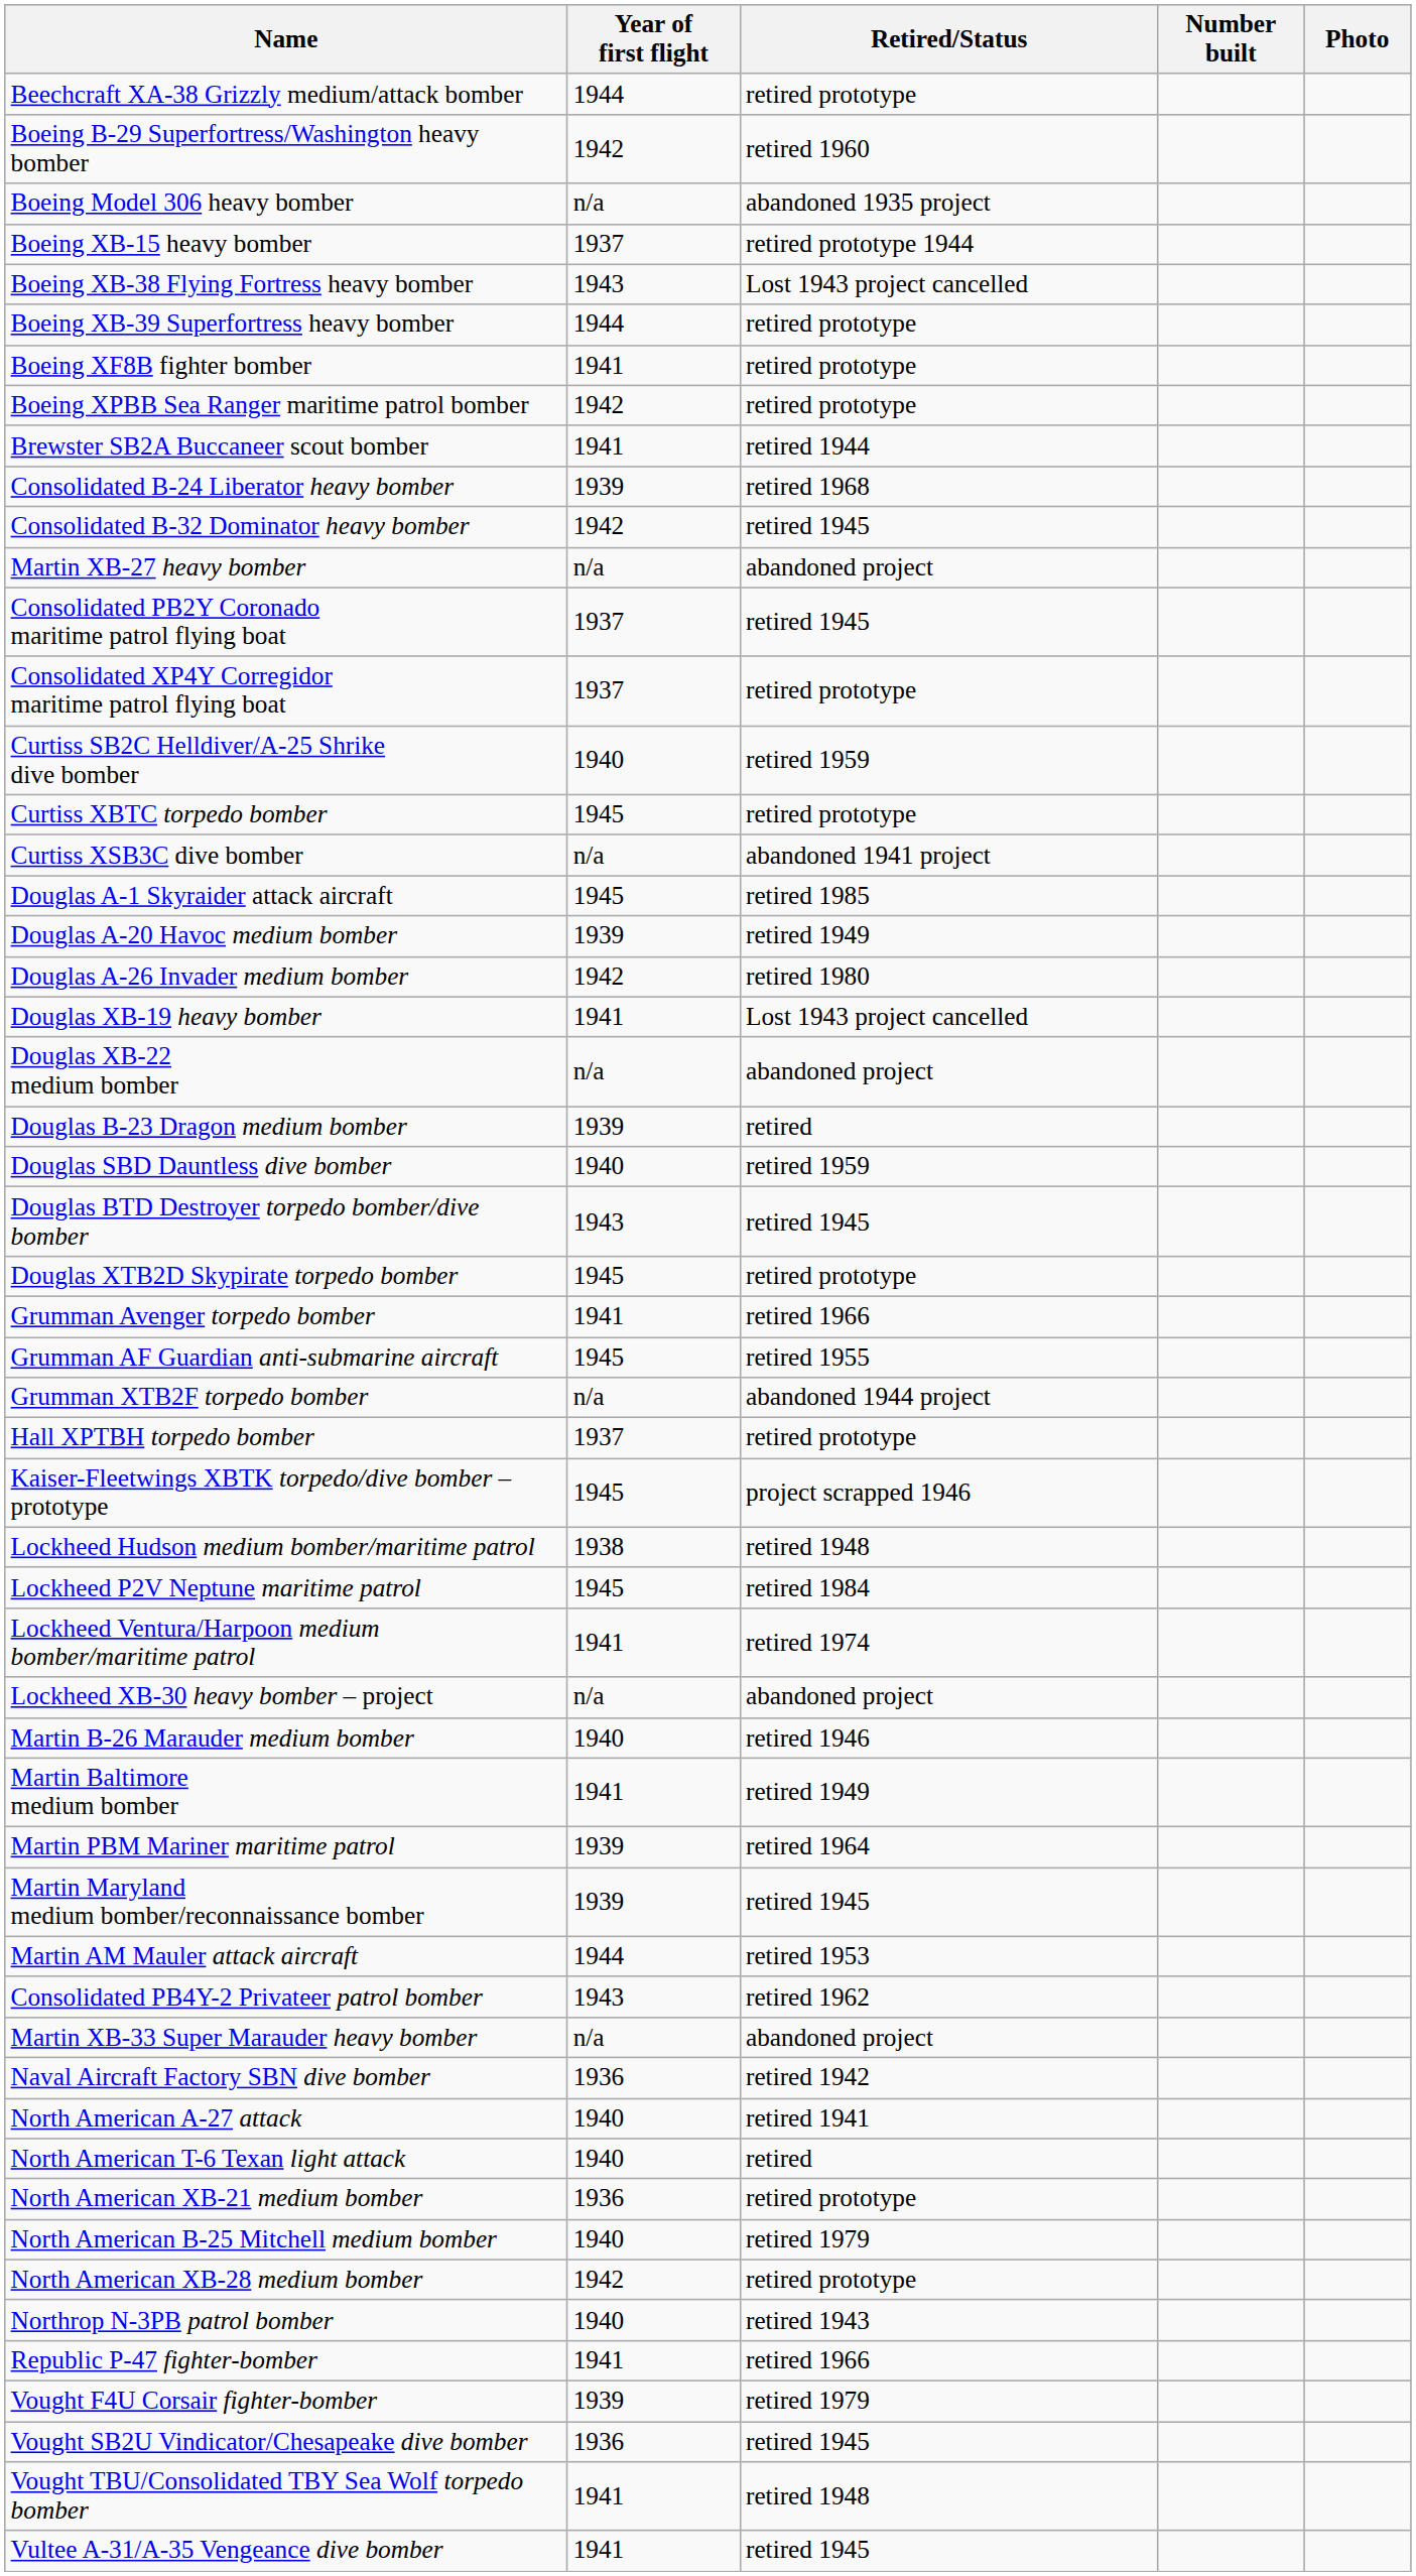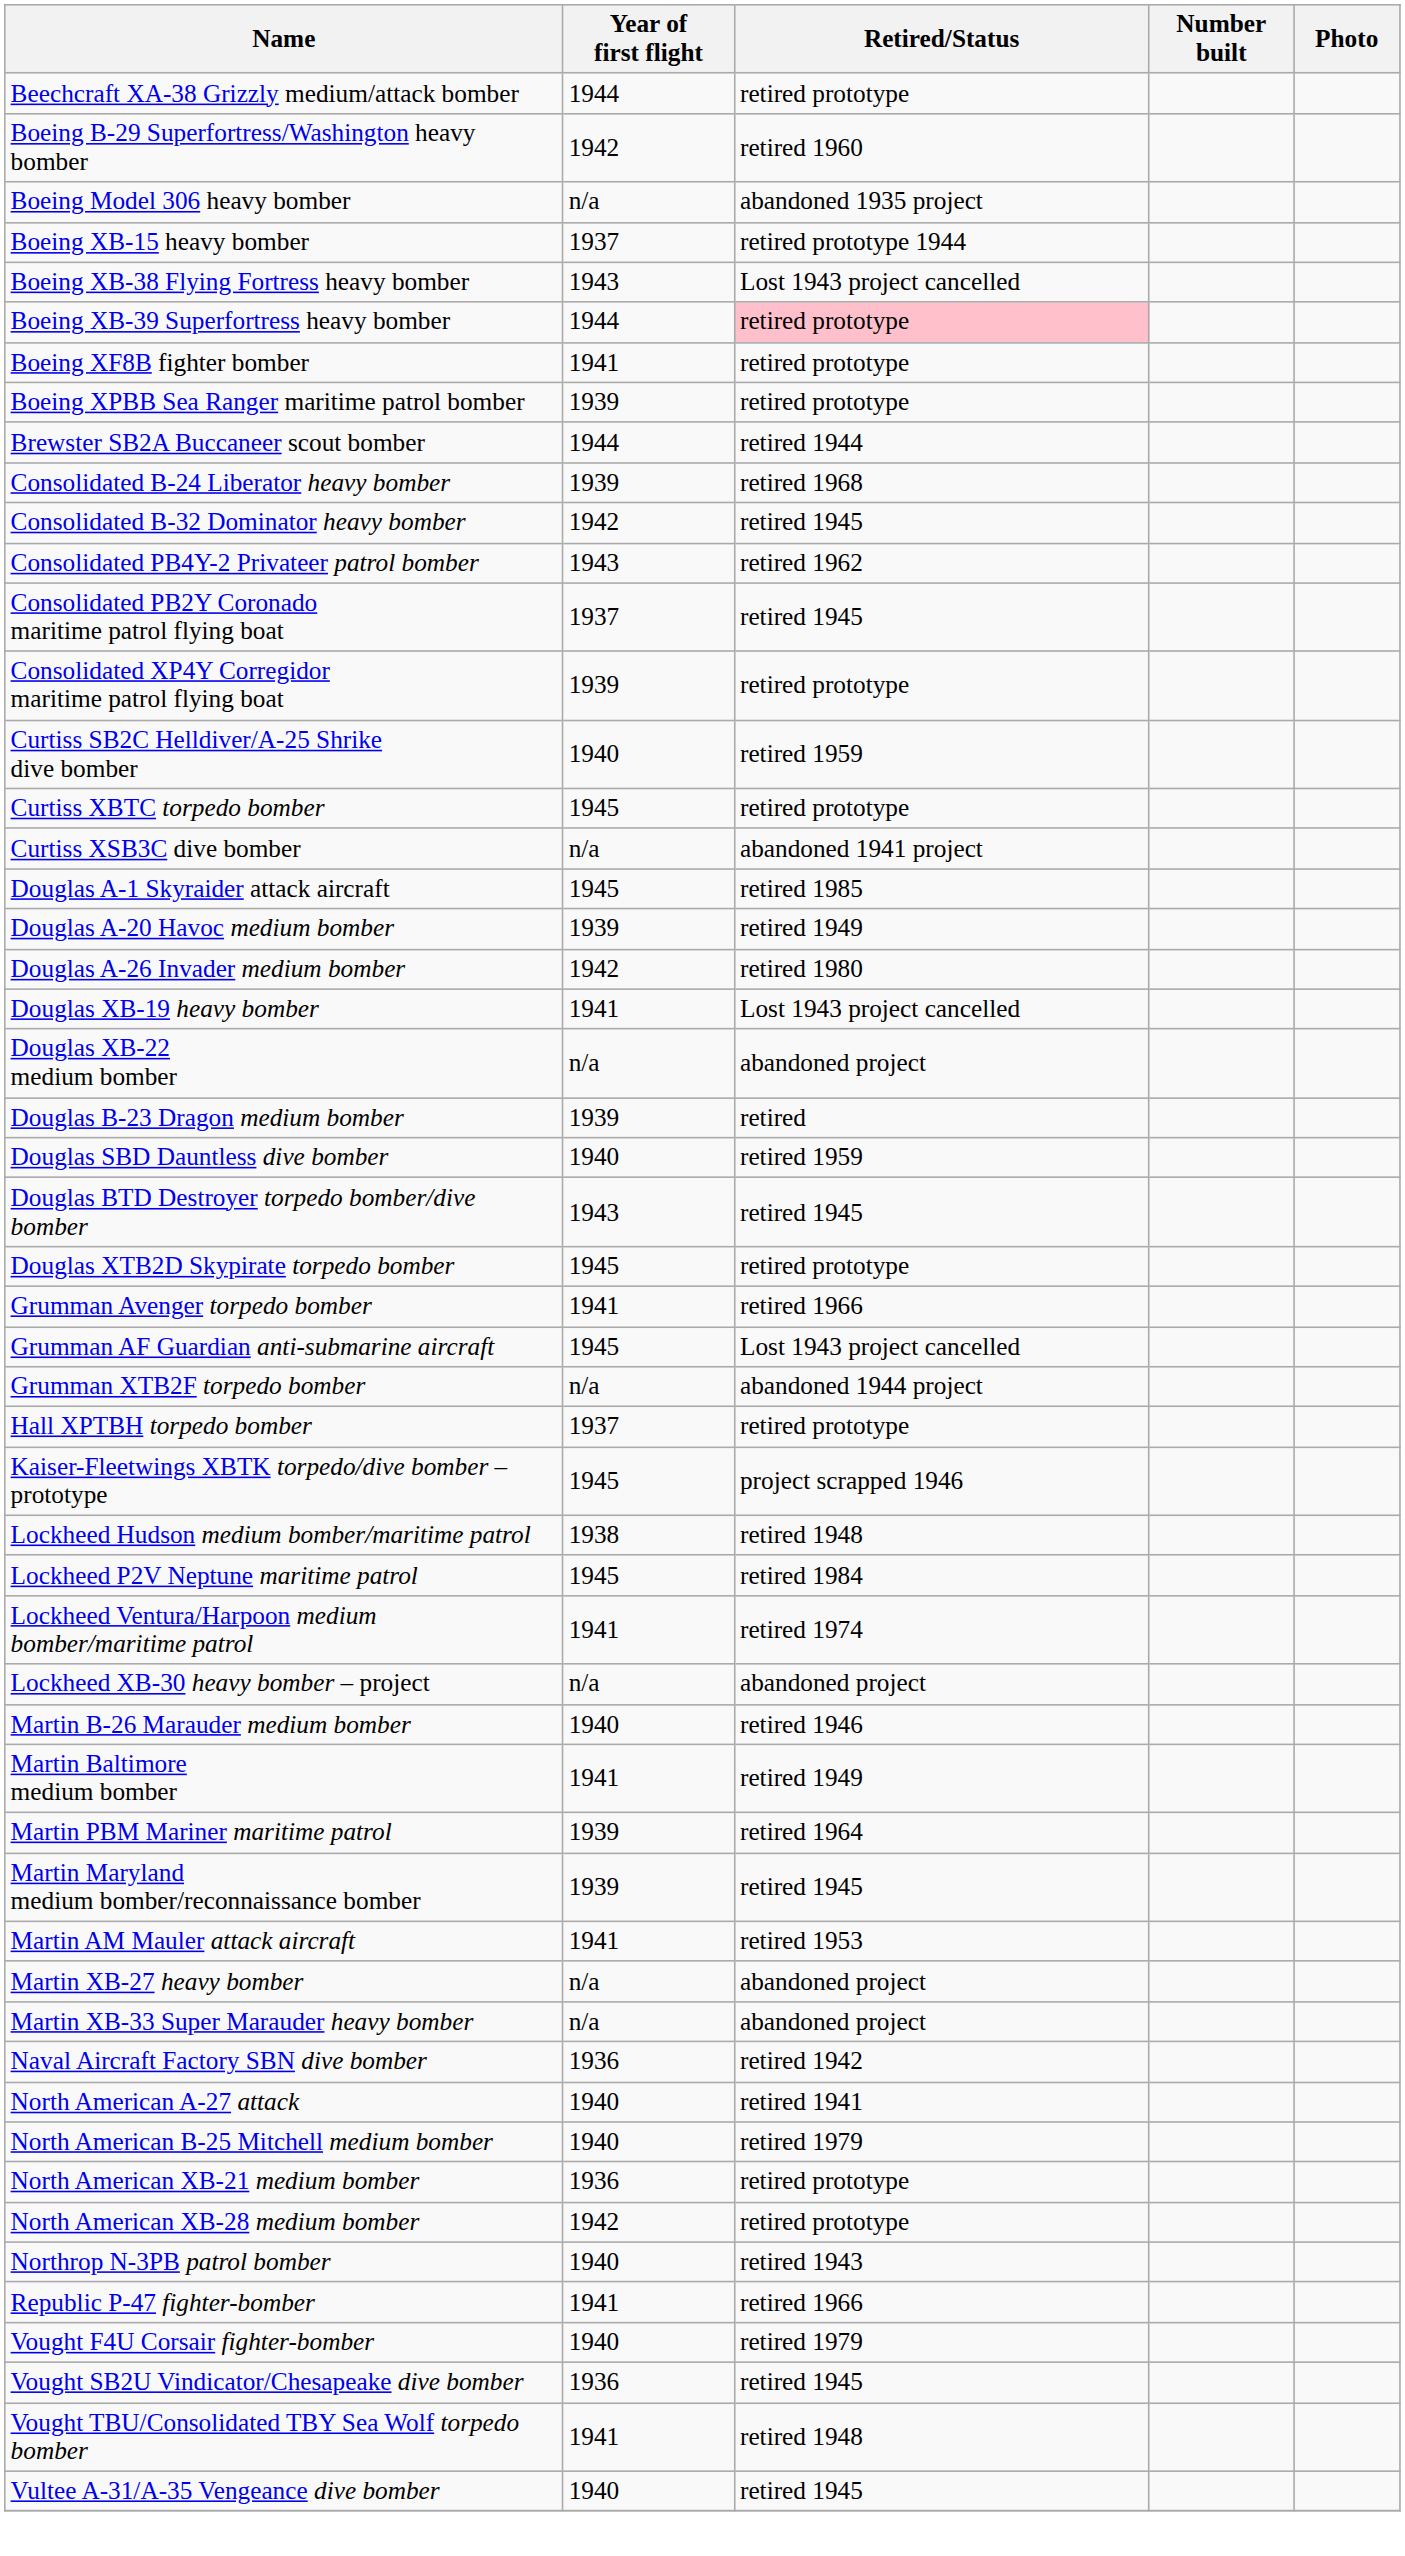Boeing XB-39 Superfortress heavy bomber | Retired/Status: no background -> pink background
Boeing XPBB Sea Ranger maritime patrol bomber | Year of first flight: 1942 -> 1939
Brewster SB2A Buccaneer scout bomber | Year of first flight: 1941 -> 1944
rows swapped: Consolidated PB4Y-2 Privateer patrol bomber <-> Martin XB-27 heavy bomber
Consolidated XP4Y Corregidor maritime patrol flying boat | Year of first flight: 1937 -> 1939
Grumman AF Guardian anti-submarine aircraft | Retired/Status: retired 1955 -> Lost 1943 project cancelled
Martin AM Mauler attack aircraft | Year of first flight: 1944 -> 1941
- row: North American T-6 Texan light attack | 1940 | retired
rows swapped: North American XB-21 medium bomber <-> North American B-25 Mitchell medium bomber
Vought F4U Corsair fighter-bomber | Year of first flight: 1939 -> 1940
Vultee A-31/A-35 Vengeance dive bomber | Year of first flight: 1941 -> 1940
